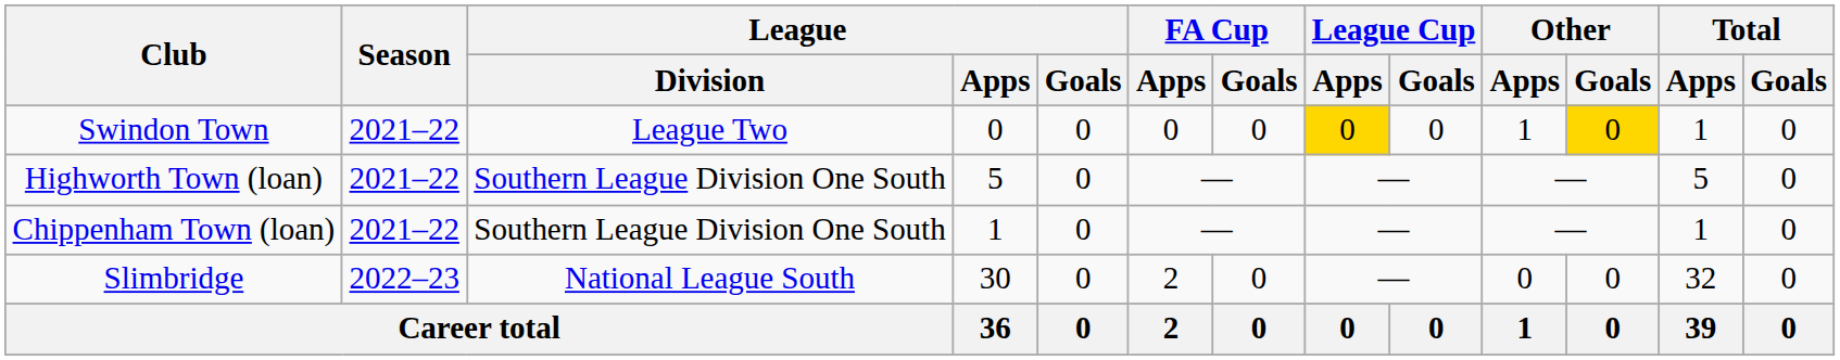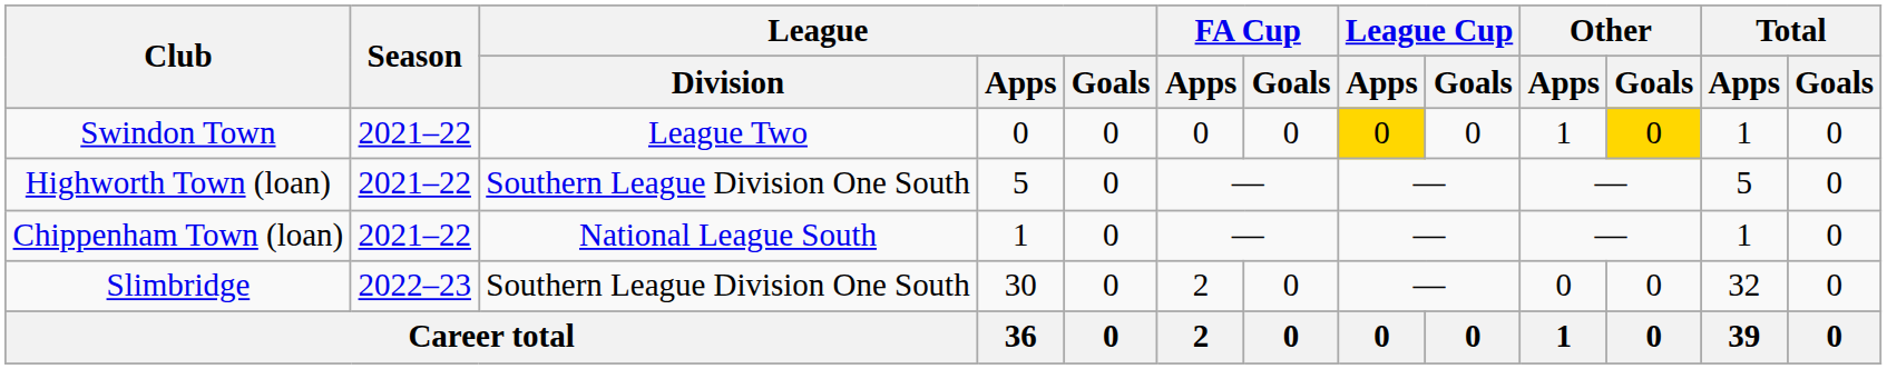Chippenham Town (loan) | League / Division: Southern League Division One South -> National League South
Slimbridge | League / Division: National League South -> Southern League Division One South
